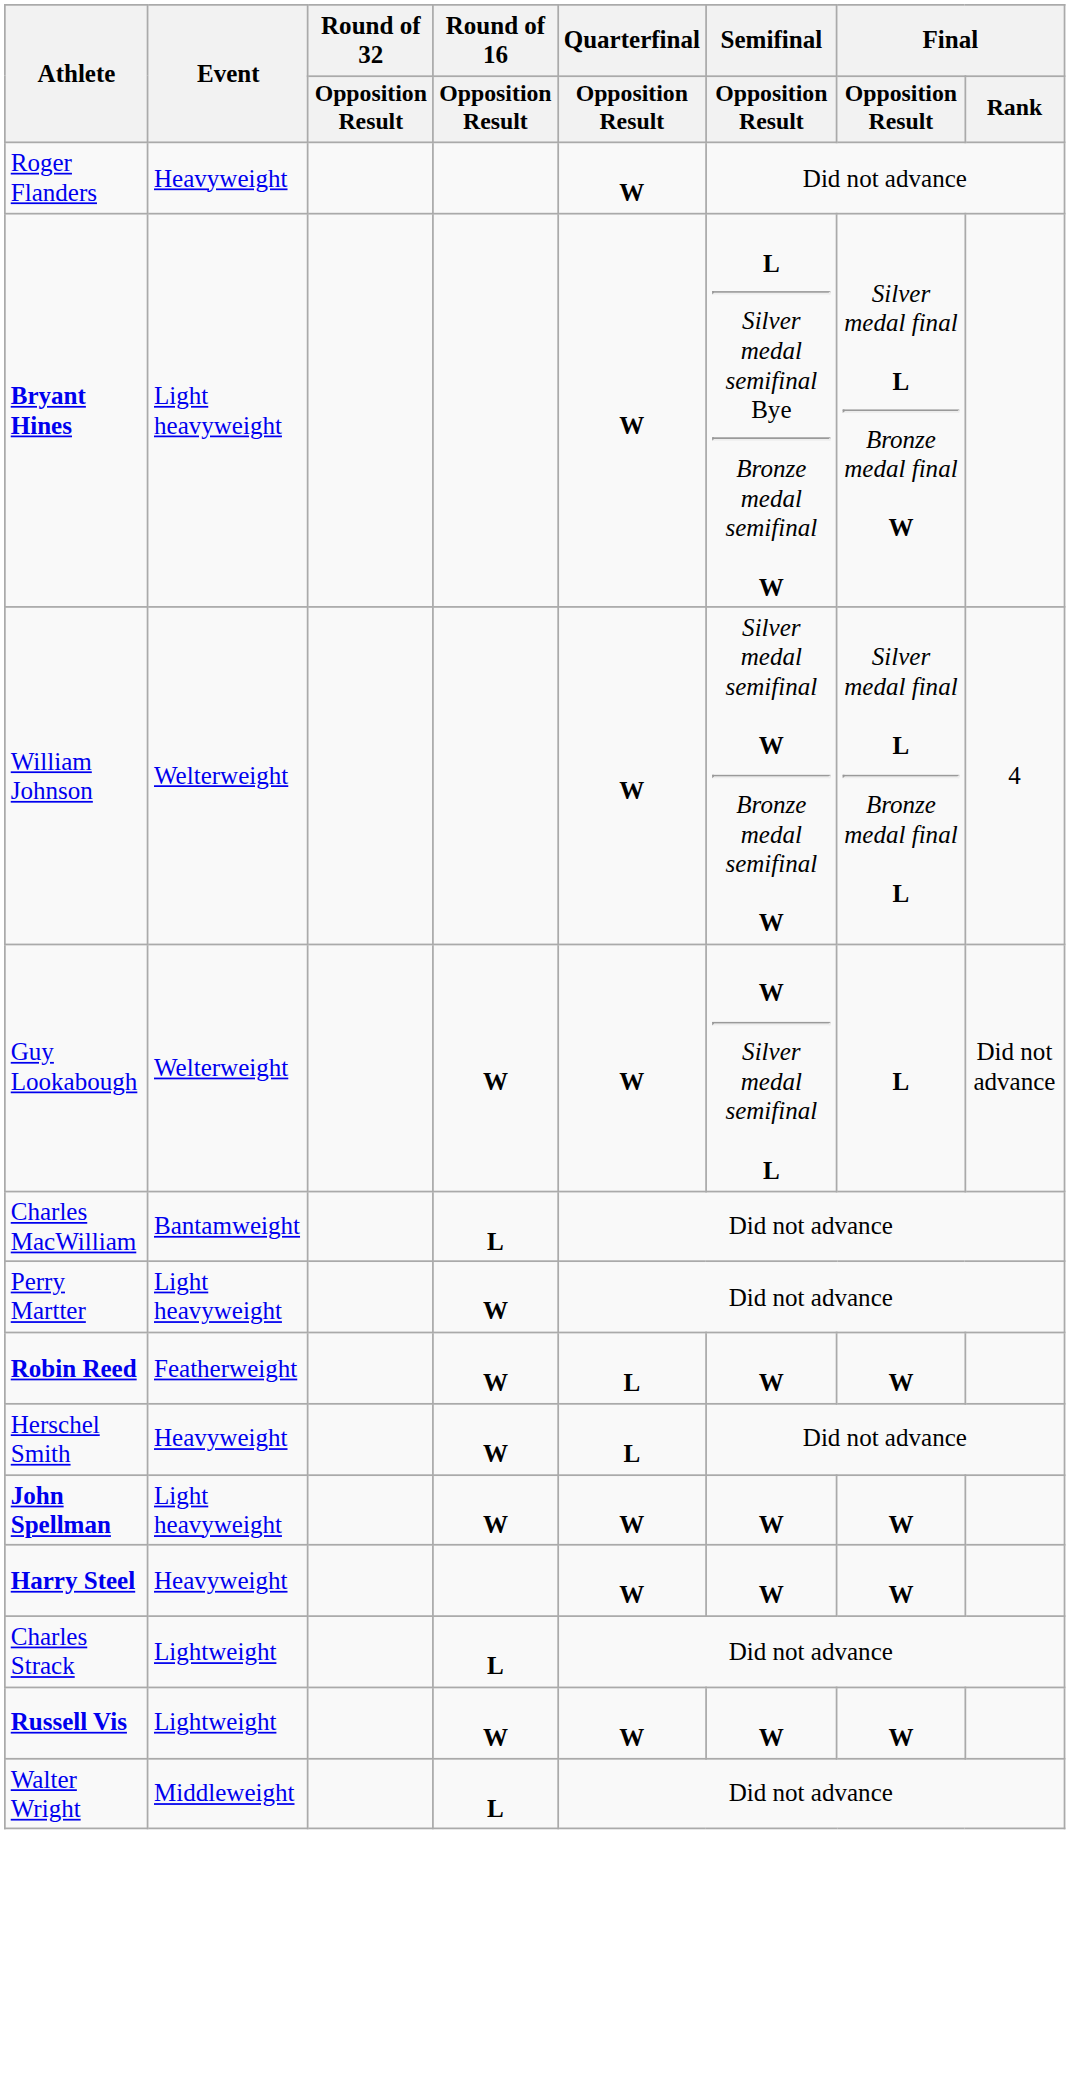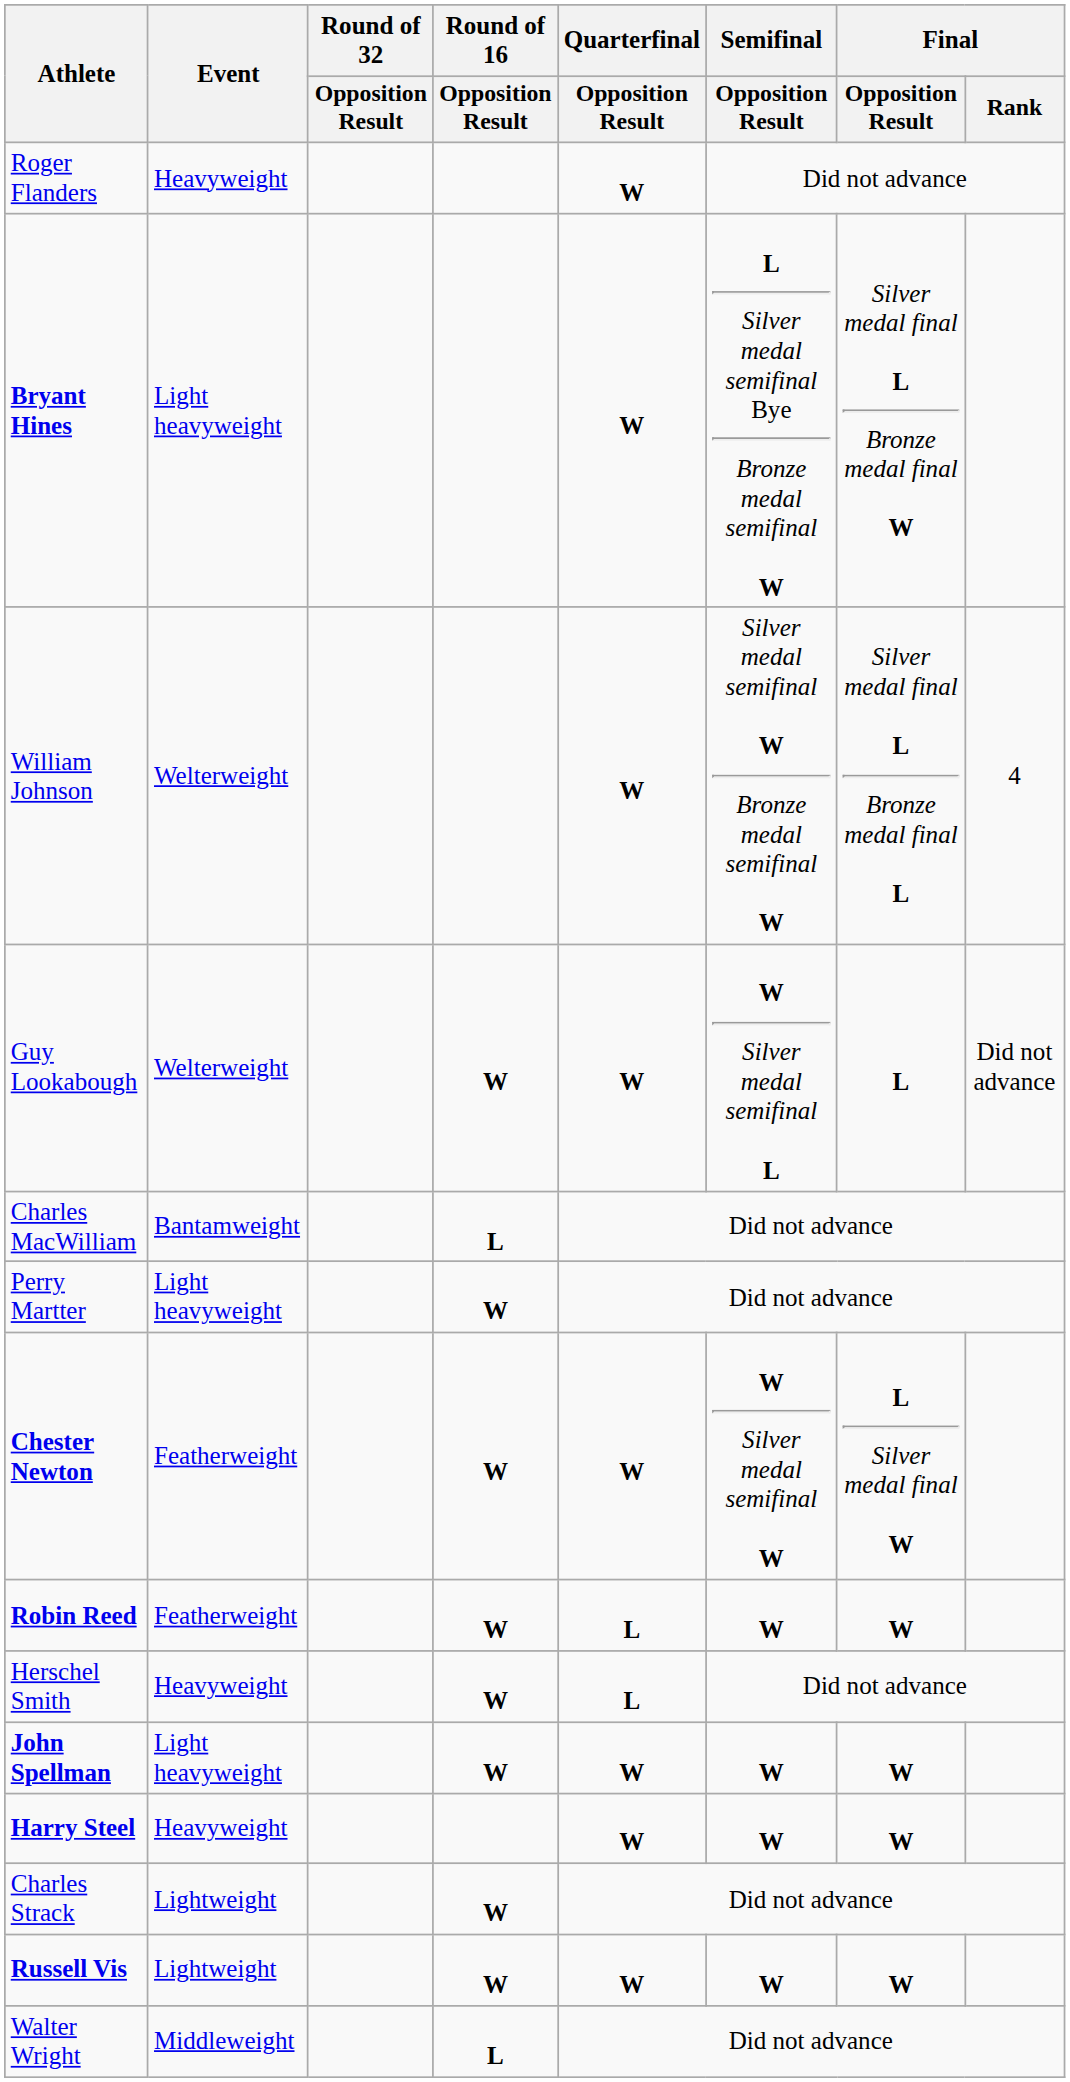+ row: Chester Newton | Featherweight | W | W | W Silver medal semifinal W | L Silver medal final W
Charles Strack | Round of 16 / Opposition Result: L -> W
